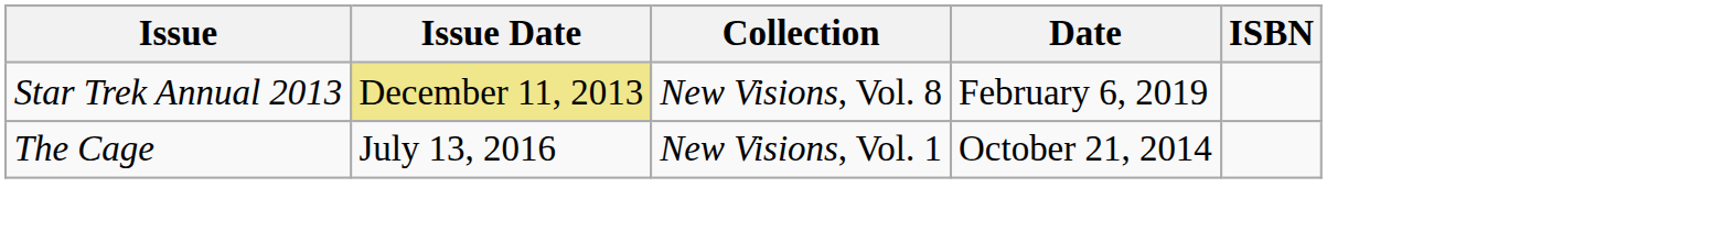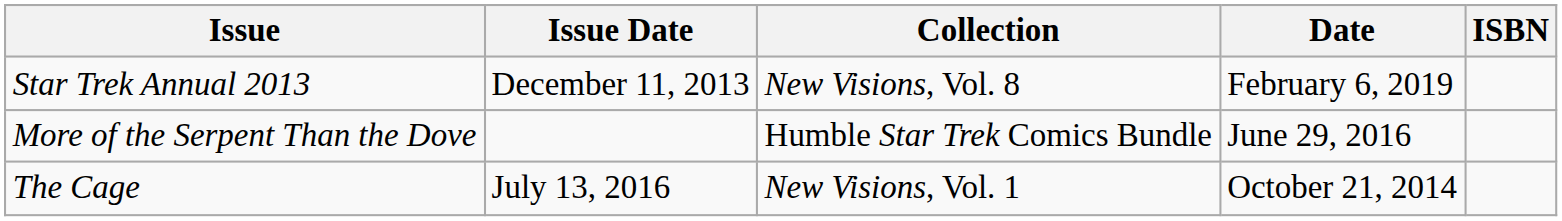Star Trek Annual 2013 | Issue Date: khaki background -> no background
+ row: More of the Serpent Than the Dove | Humble Star Trek Comics Bundle | June 29, 2016
